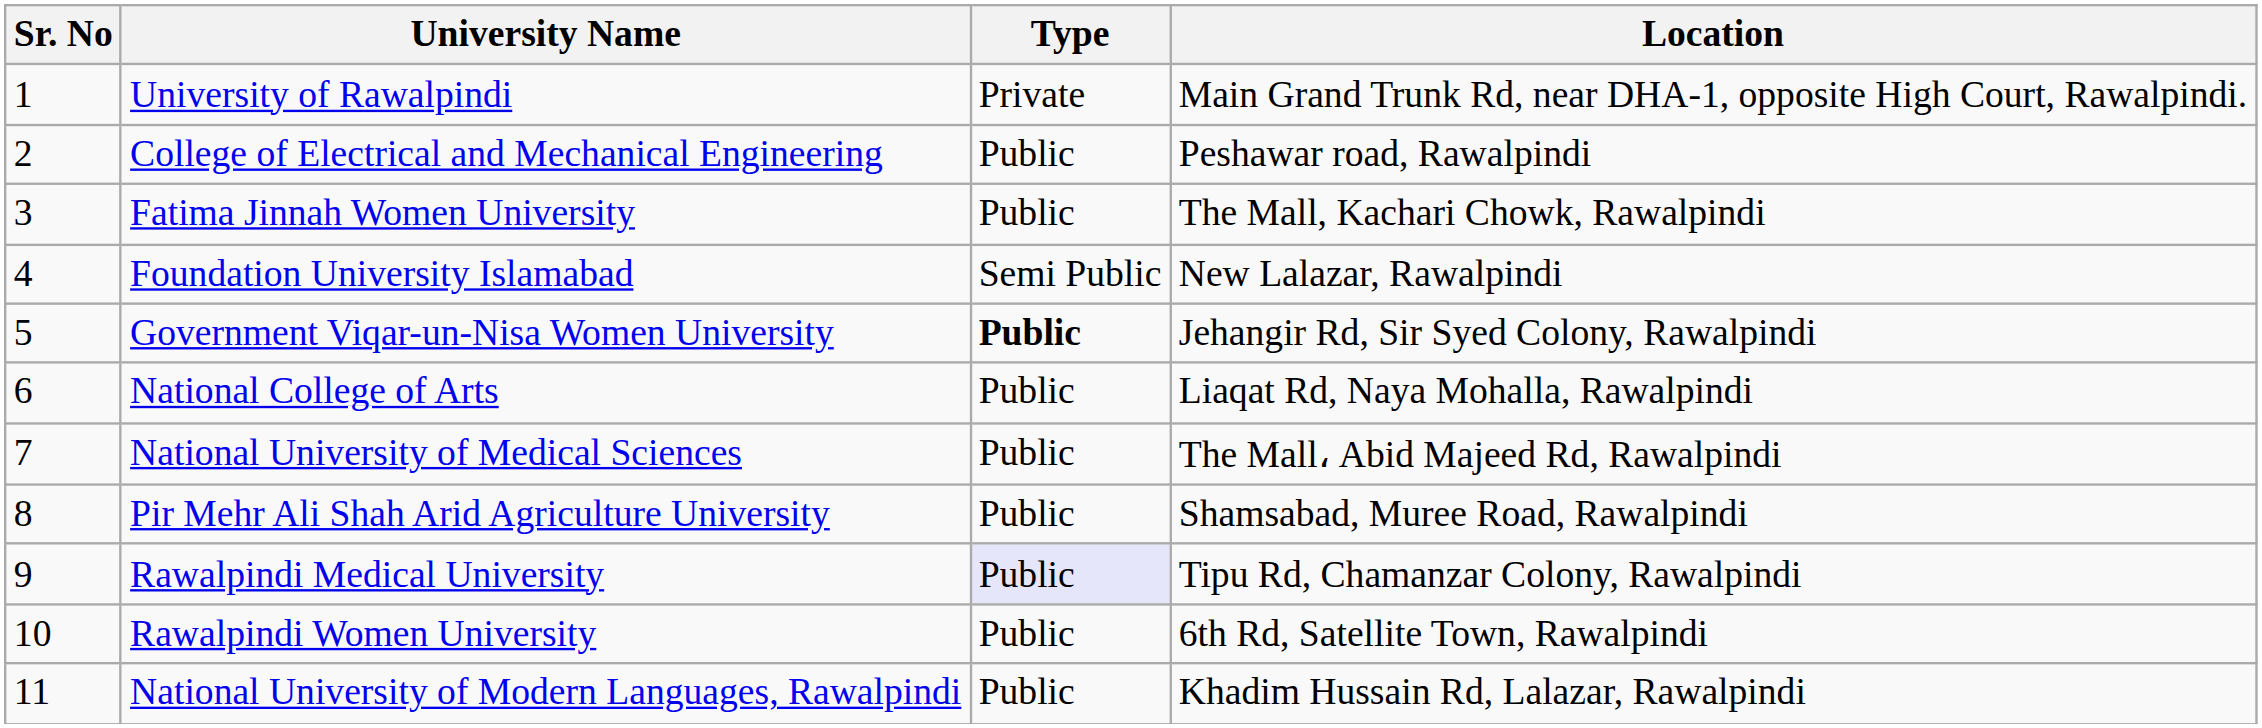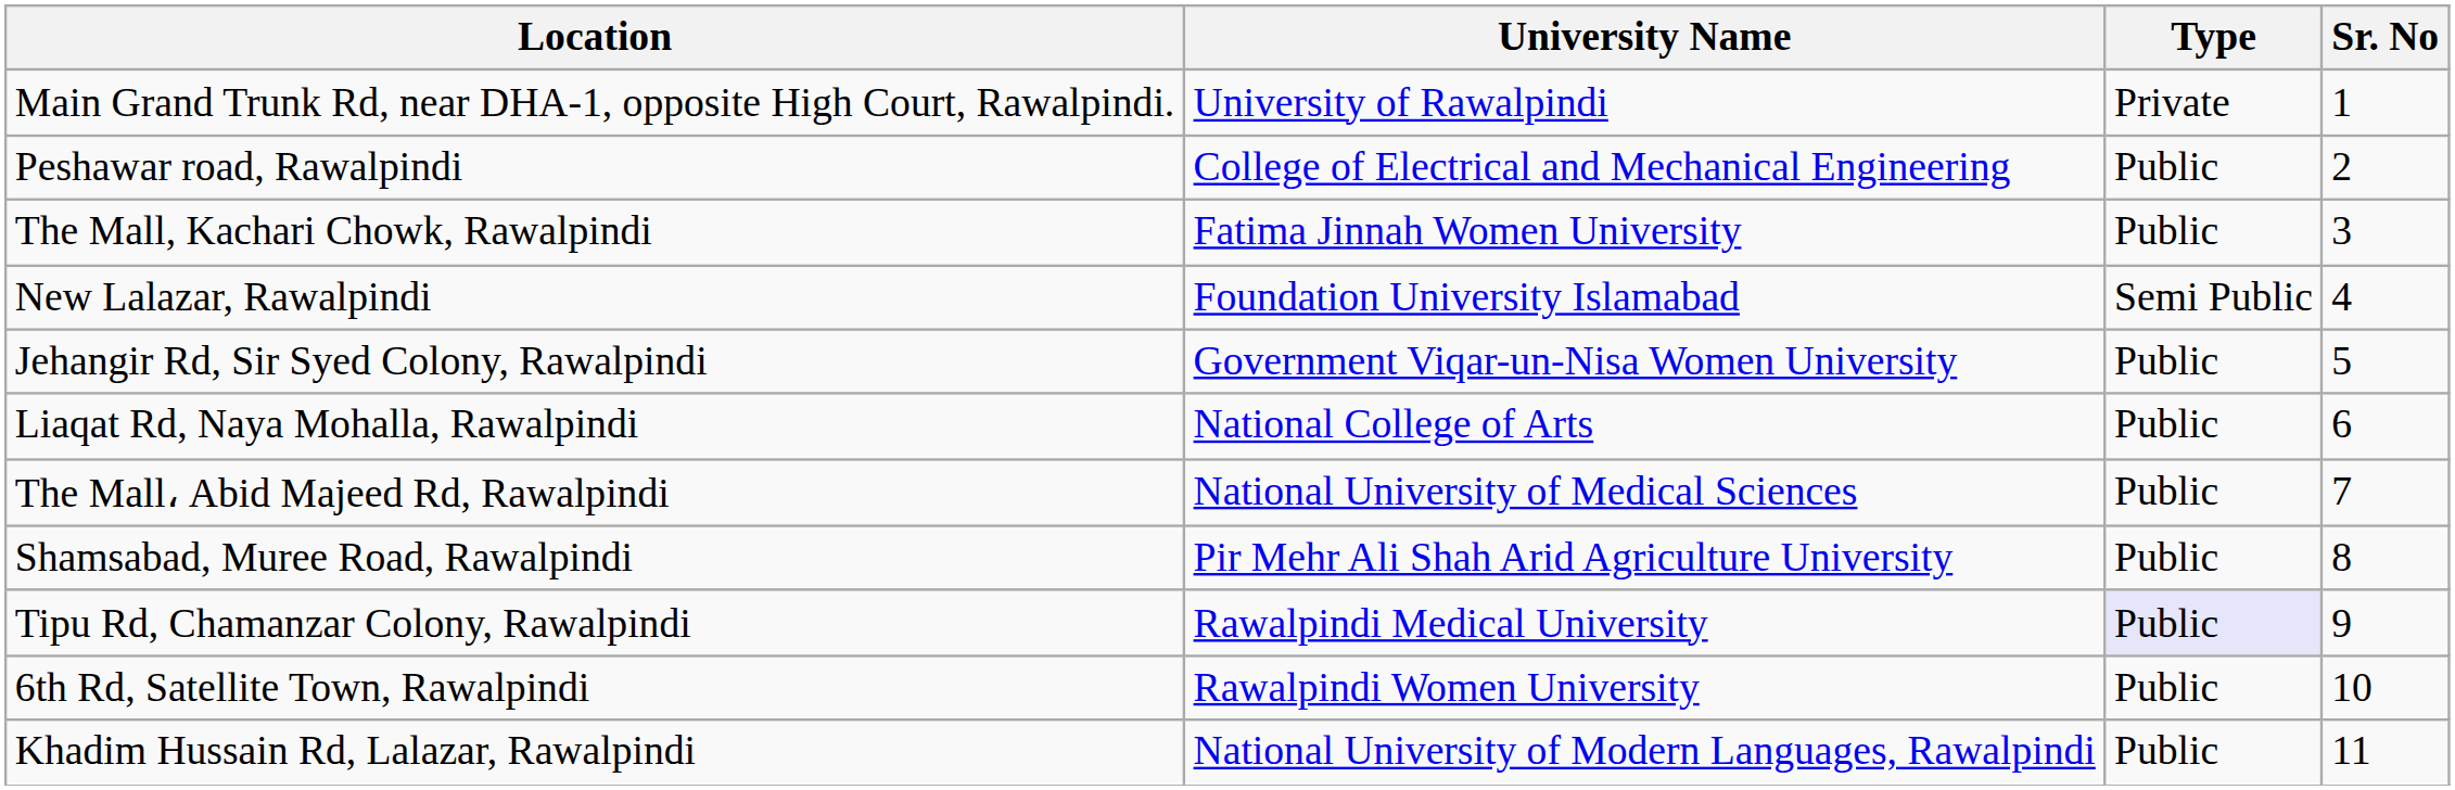columns swapped: Sr. No <-> Location
Government Viqar-un-Nisa Women University | Type: bold -> normal
